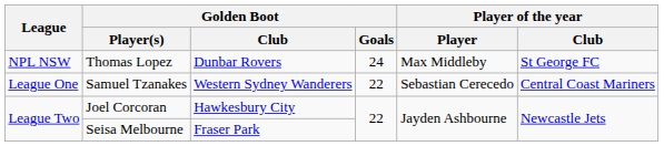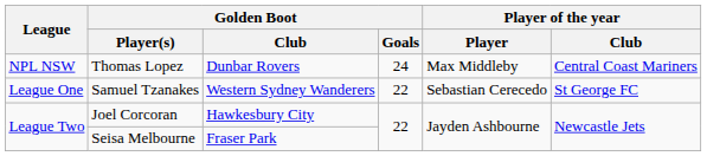Thomas Lopez | Player of the year / Club: St George FC -> Central Coast Mariners
Samuel Tzanakes | Player of the year / Club: Central Coast Mariners -> St George FC
